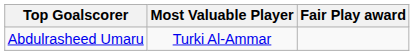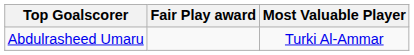columns swapped: Most Valuable Player <-> Fair Play award
